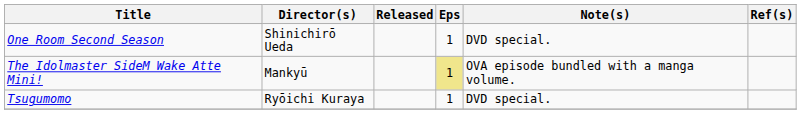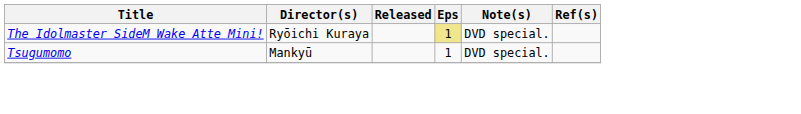- row: One Room Second Season | Shinichirō Ueda | 1 | DVD special.
The Idolmaster SideM Wake Atte Mini! | Director(s): Mankyū -> Ryōichi Kuraya
The Idolmaster SideM Wake Atte Mini! | Note(s): OVA episode bundled with a manga volume. -> DVD special.
Tsugumomo | Director(s): Ryōichi Kuraya -> Mankyū
